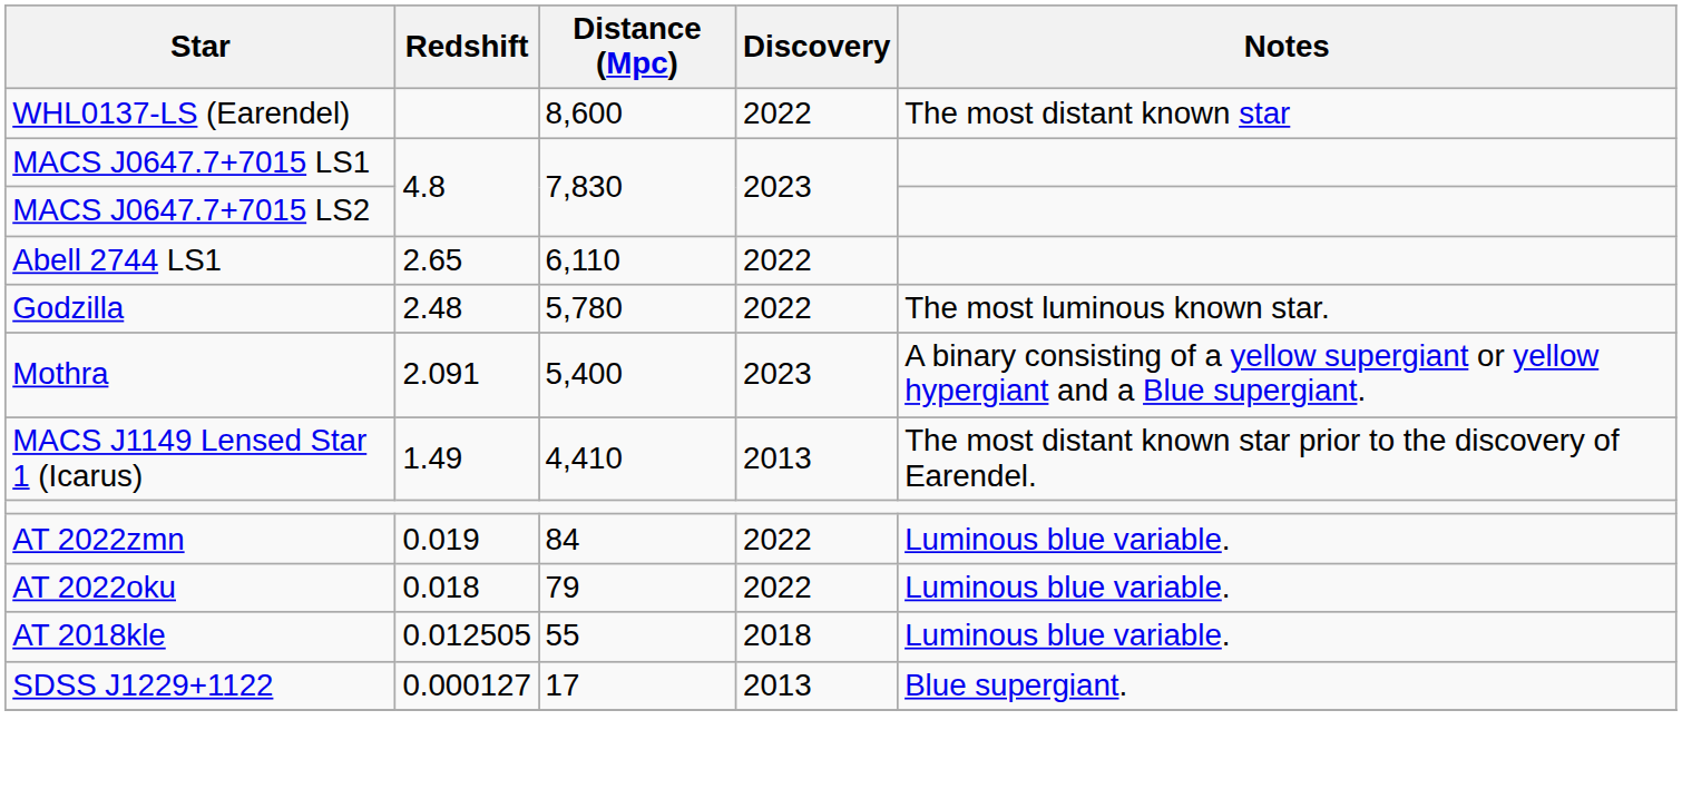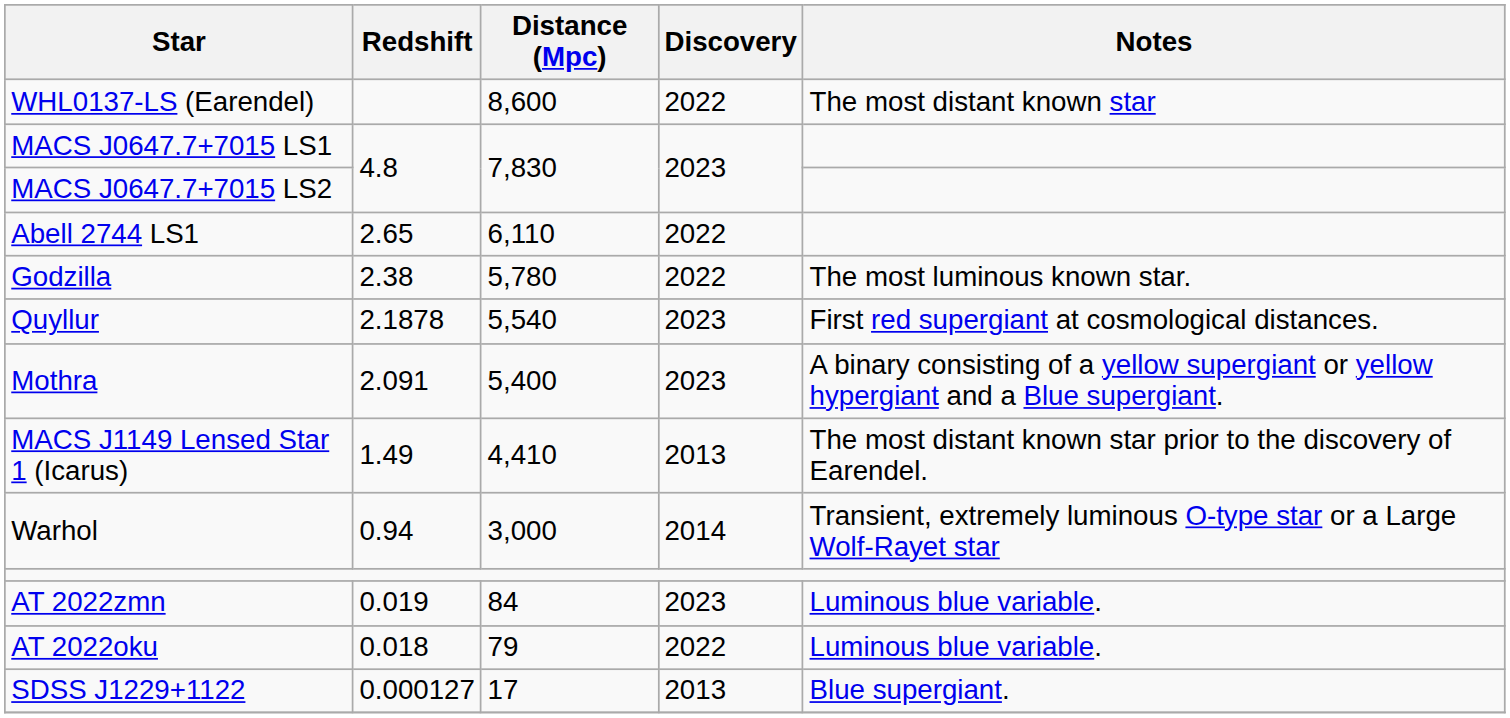Godzilla | Redshift: 2.48 -> 2.38
+ row: Quyllur | 2.1878 | 5,540 | 2023 | First red supergiant at cosmological distances.
+ row: Warhol | 0.94 | 3,000 | 2014 | Transient, extremely luminous O-type star or a Large Wolf-Rayet star
AT 2022zmn | Discovery: 2022 -> 2023
- row: AT 2018kle | 0.012505 | 55 | 2018 | Luminous blue variable.
